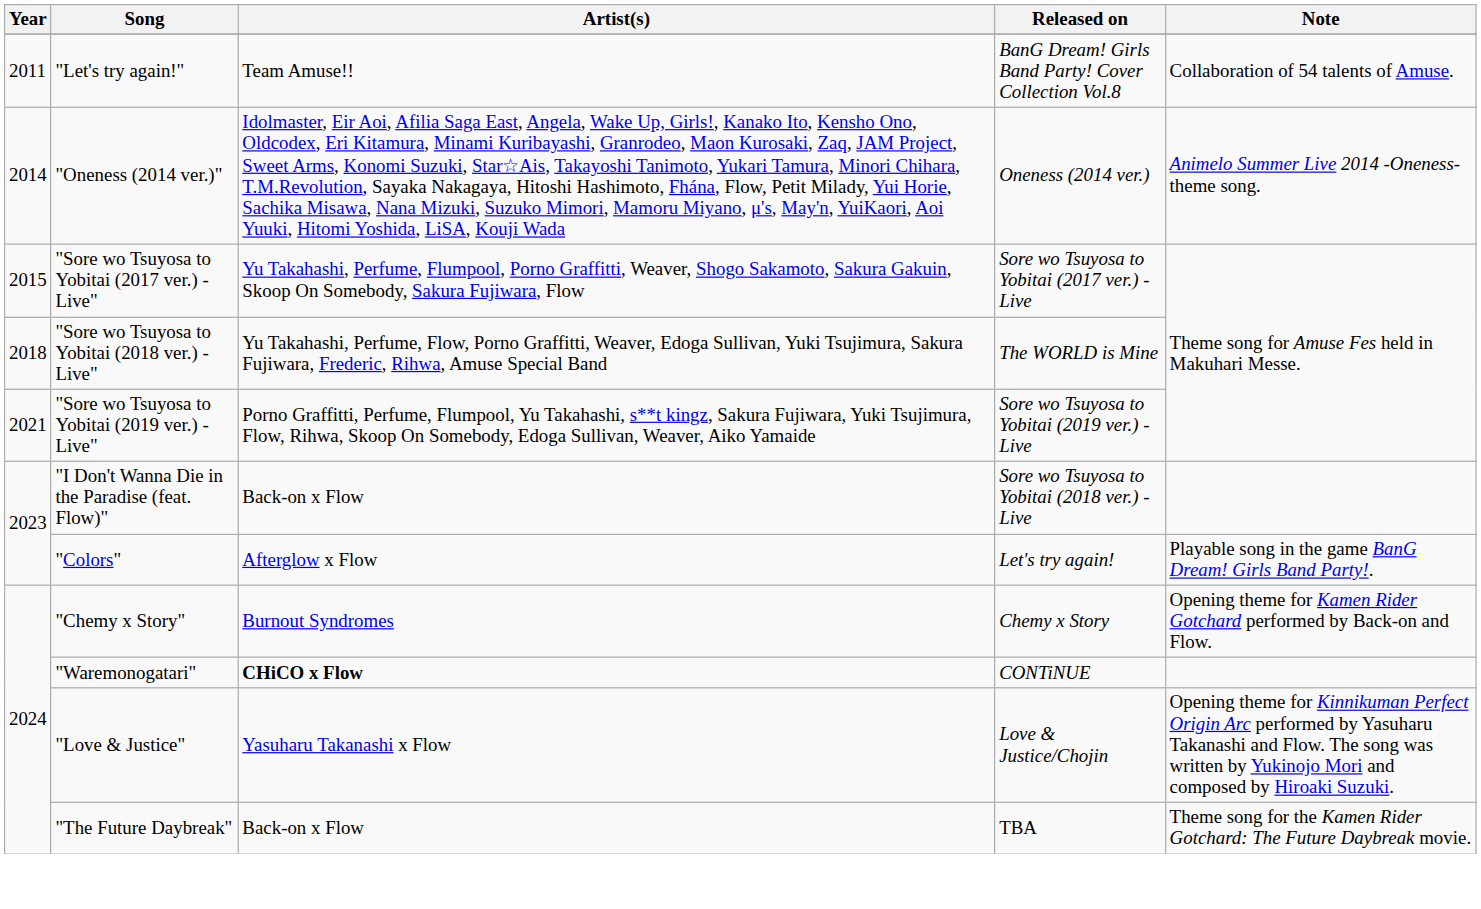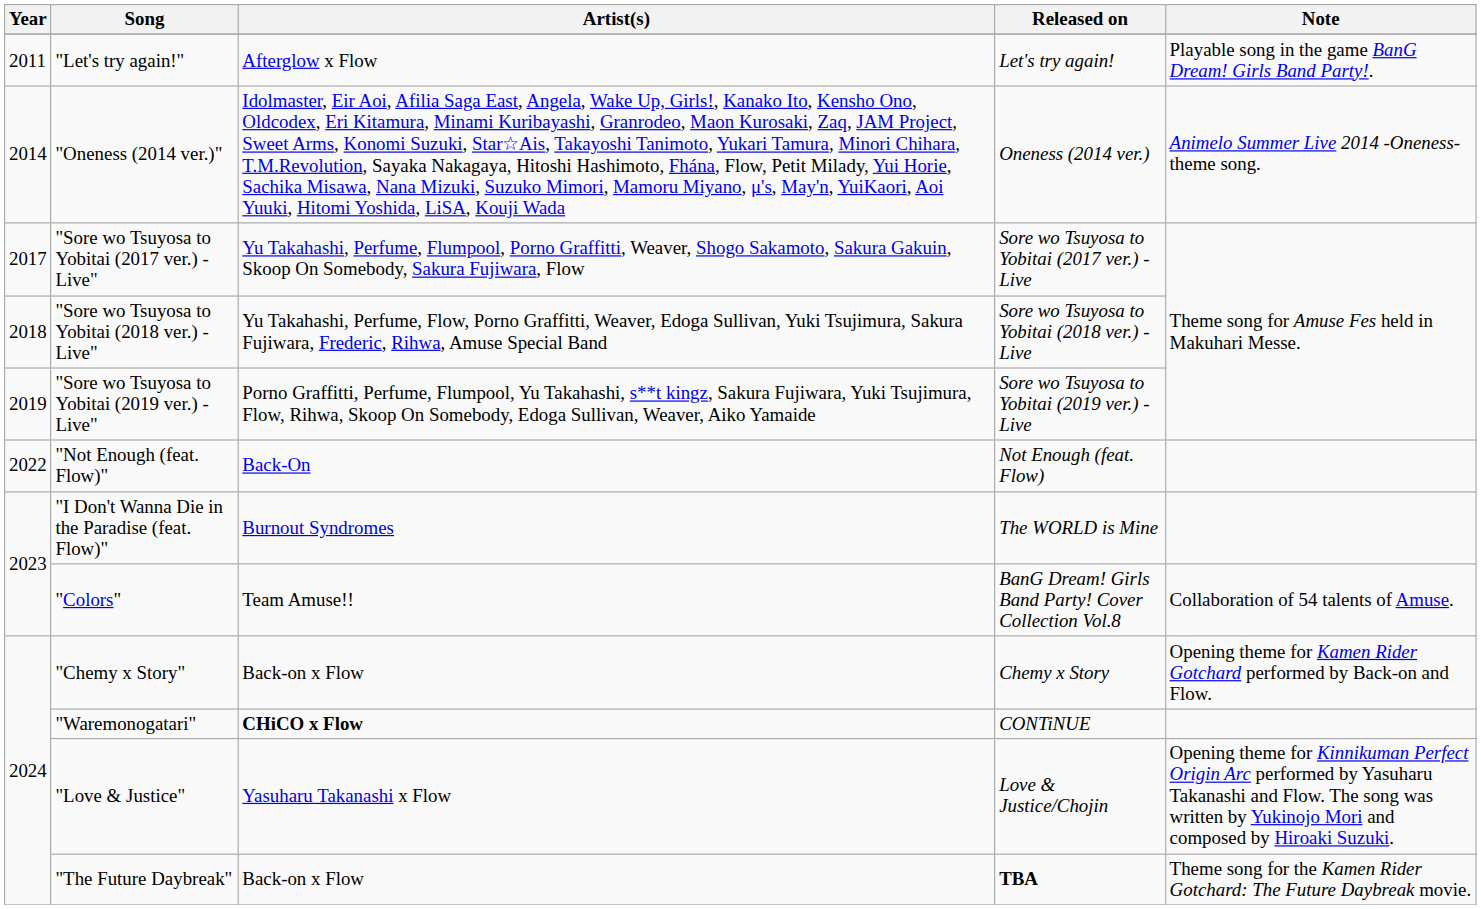"Let's try again!" | Artist(s): Team Amuse!! -> Afterglow x Flow
"Let's try again!" | Released on: BanG Dream! Girls Band Party! Cover Collection Vol.8 -> Let's try again!
"Let's try again!" | Note: Collaboration of 54 talents of Amuse. -> Playable song in the game BanG Dream! Girls Band Party!.
"Sore wo Tsuyosa to Yobitai (2017 ver.) - Live" | Year: 2015 -> 2017
"Sore wo Tsuyosa to Yobitai (2018 ver.) - Live" | Released on: The WORLD is Mine -> Sore wo Tsuyosa to Yobitai (2018 ver.) - Live
"Sore wo Tsuyosa to Yobitai (2019 ver.) - Live" | Year: 2021 -> 2019
+ row: 2022 | "Not Enough (feat. Flow)" | Back-On | Not Enough (feat. Flow)
"I Don't Wanna Die in the Paradise (feat. Flow)" | Artist(s): Back-on x Flow -> Burnout Syndromes
"I Don't Wanna Die in the Paradise (feat. Flow)" | Released on: Sore wo Tsuyosa to Yobitai (2018 ver.) - Live -> The WORLD is Mine
"Colors" | Artist(s): Afterglow x Flow -> Team Amuse!!
"Colors" | Released on: Let's try again! -> BanG Dream! Girls Band Party! Cover Collection Vol.8
"Colors" | Note: Playable song in the game BanG Dream! Girls Band Party!. -> Collaboration of 54 talents of Amuse.
"Chemy x Story" | Artist(s): Burnout Syndromes -> Back-on x Flow
"The Future Daybreak" | Released on: normal -> bold
